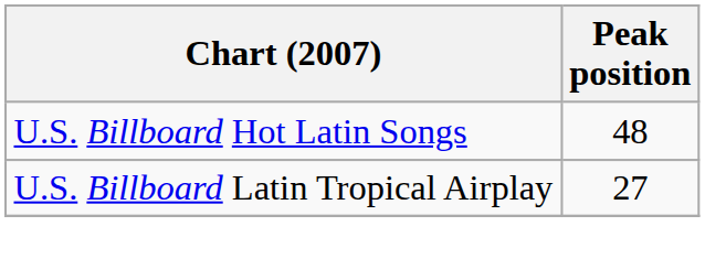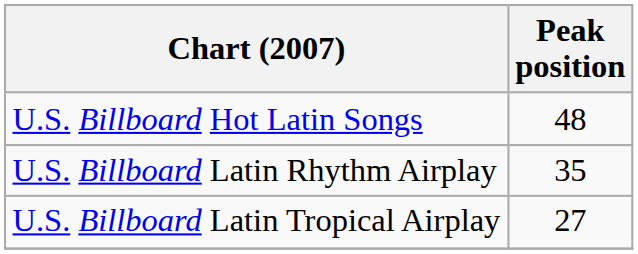+ row: U.S. Billboard Latin Rhythm Airplay | 35
